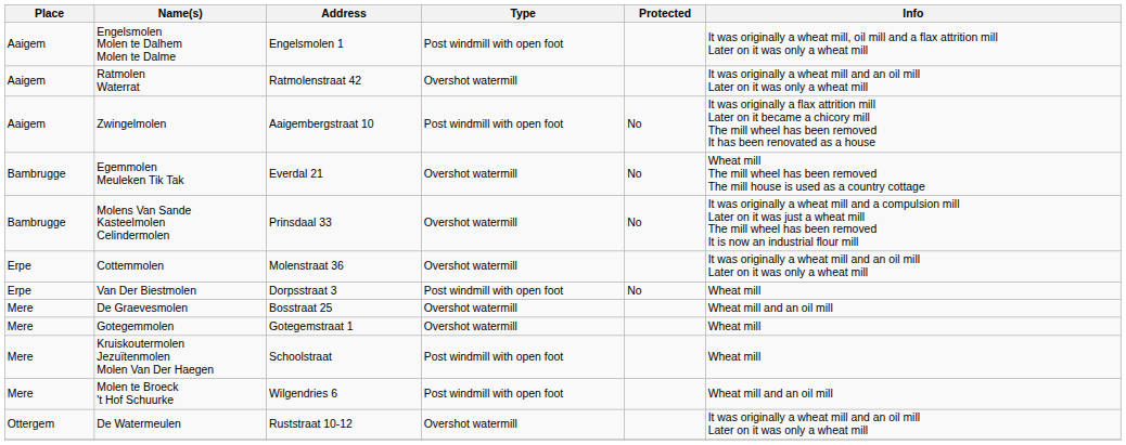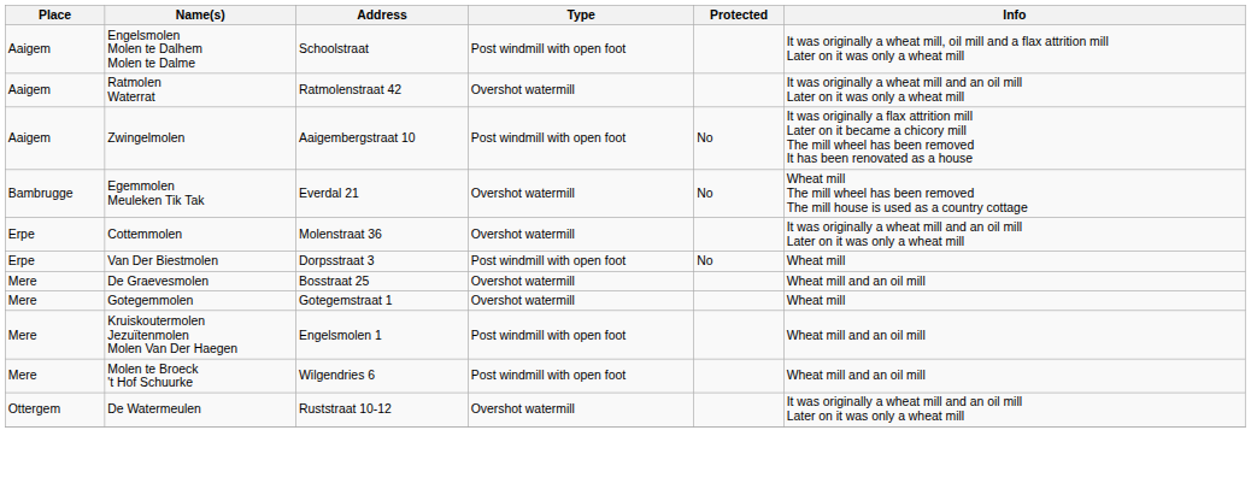Engelsmolen Molen te Dalhem Molen te Dalme | Address: Engelsmolen 1 -> Schoolstraat
- row: Bambrugge | Molens Van Sande Kasteelmolen Celindermolen | Prinsdaal 33 | Overshot watermill | No | It was originally a wheat mill and a compulsion mill Later on it was just a wheat mill The mill wheel has been removed It is now an industrial flour mill
Kruiskoutermolen Jezuïtenmolen Molen Van Der Haegen | Address: Schoolstraat -> Engelsmolen 1
Kruiskoutermolen Jezuïtenmolen Molen Van Der Haegen | Info: Wheat mill -> Wheat mill and an oil mill
